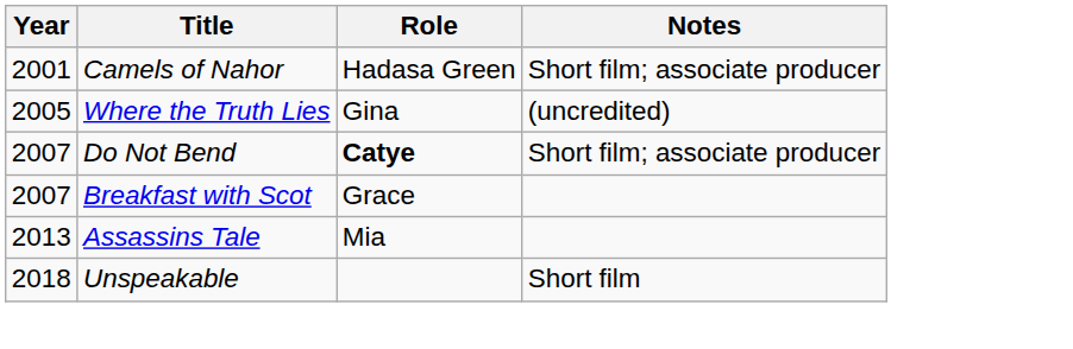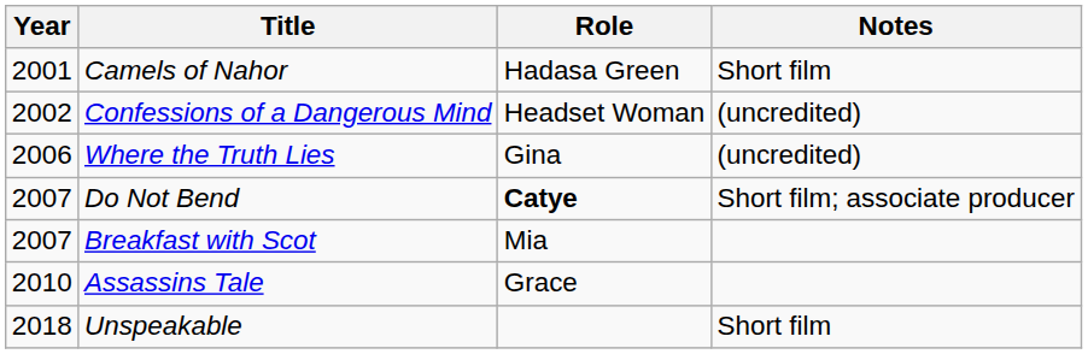Camels of Nahor | Notes: Short film; associate producer -> Short film
+ row: 2002 | Confessions of a Dangerous Mind | Headset Woman | (uncredited)
Where the Truth Lies | Year: 2005 -> 2006
Breakfast with Scot | Role: Grace -> Mia
Assassins Tale | Year: 2013 -> 2010
Assassins Tale | Role: Mia -> Grace
